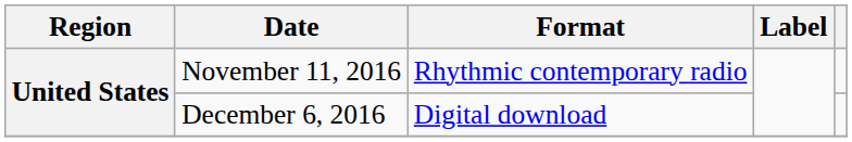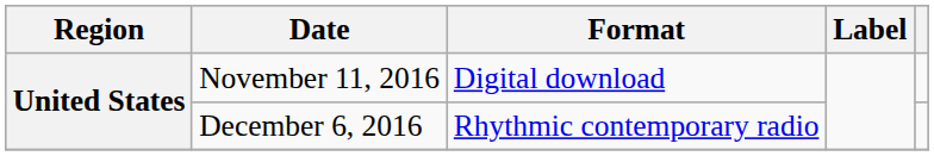November 11, 2016 | Format: Rhythmic contemporary radio -> Digital download
December 6, 2016 | Format: Digital download -> Rhythmic contemporary radio
